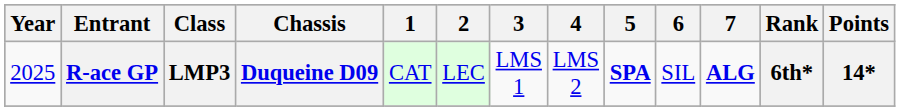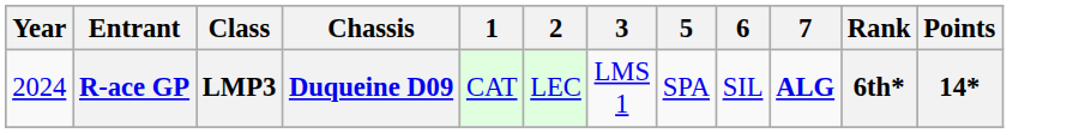- column: 4 | LMS 2
R-ace GP | Year: 2025 -> 2024
R-ace GP | 5: bold -> normal
